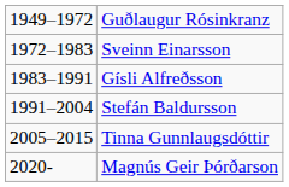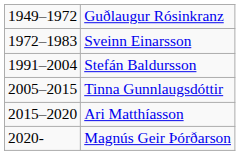- row: 1983–1991 | Gísli Alfreðsson
+ row: 2015–2020 | Ari Matthíasson
